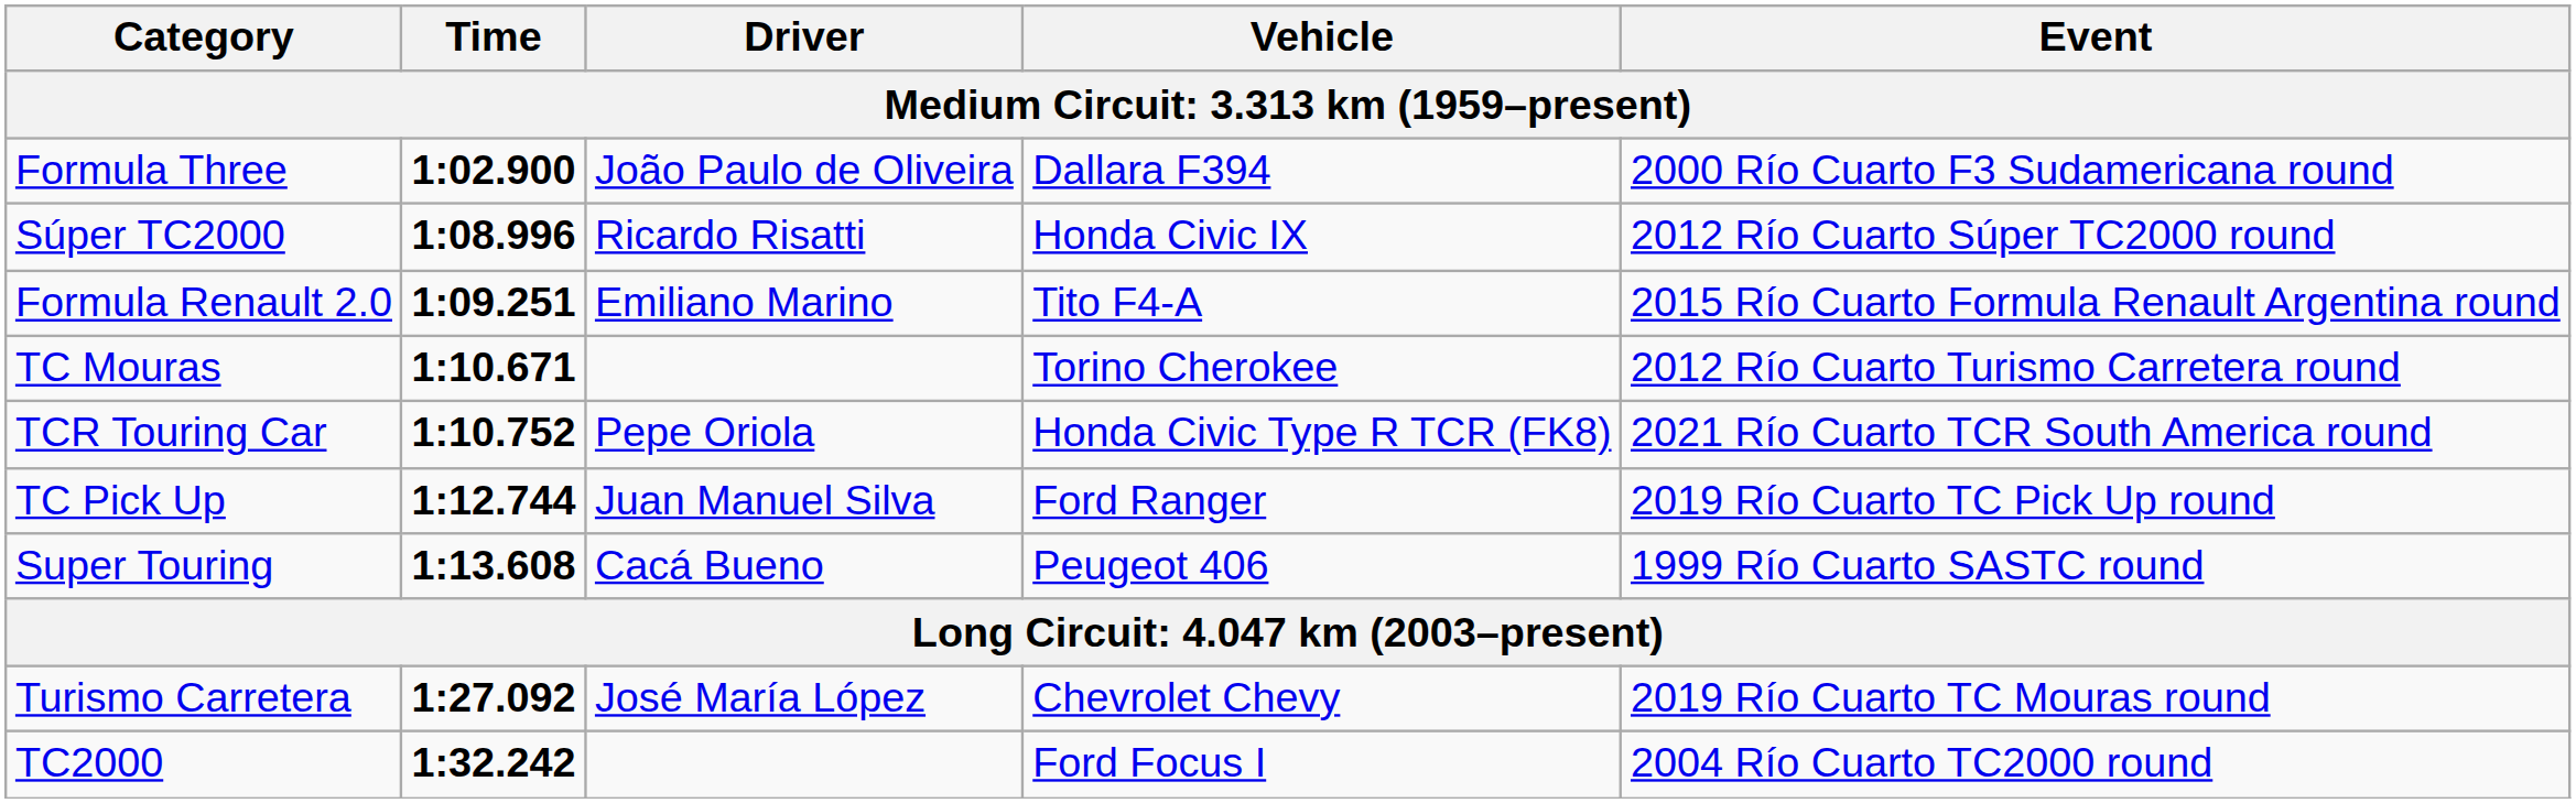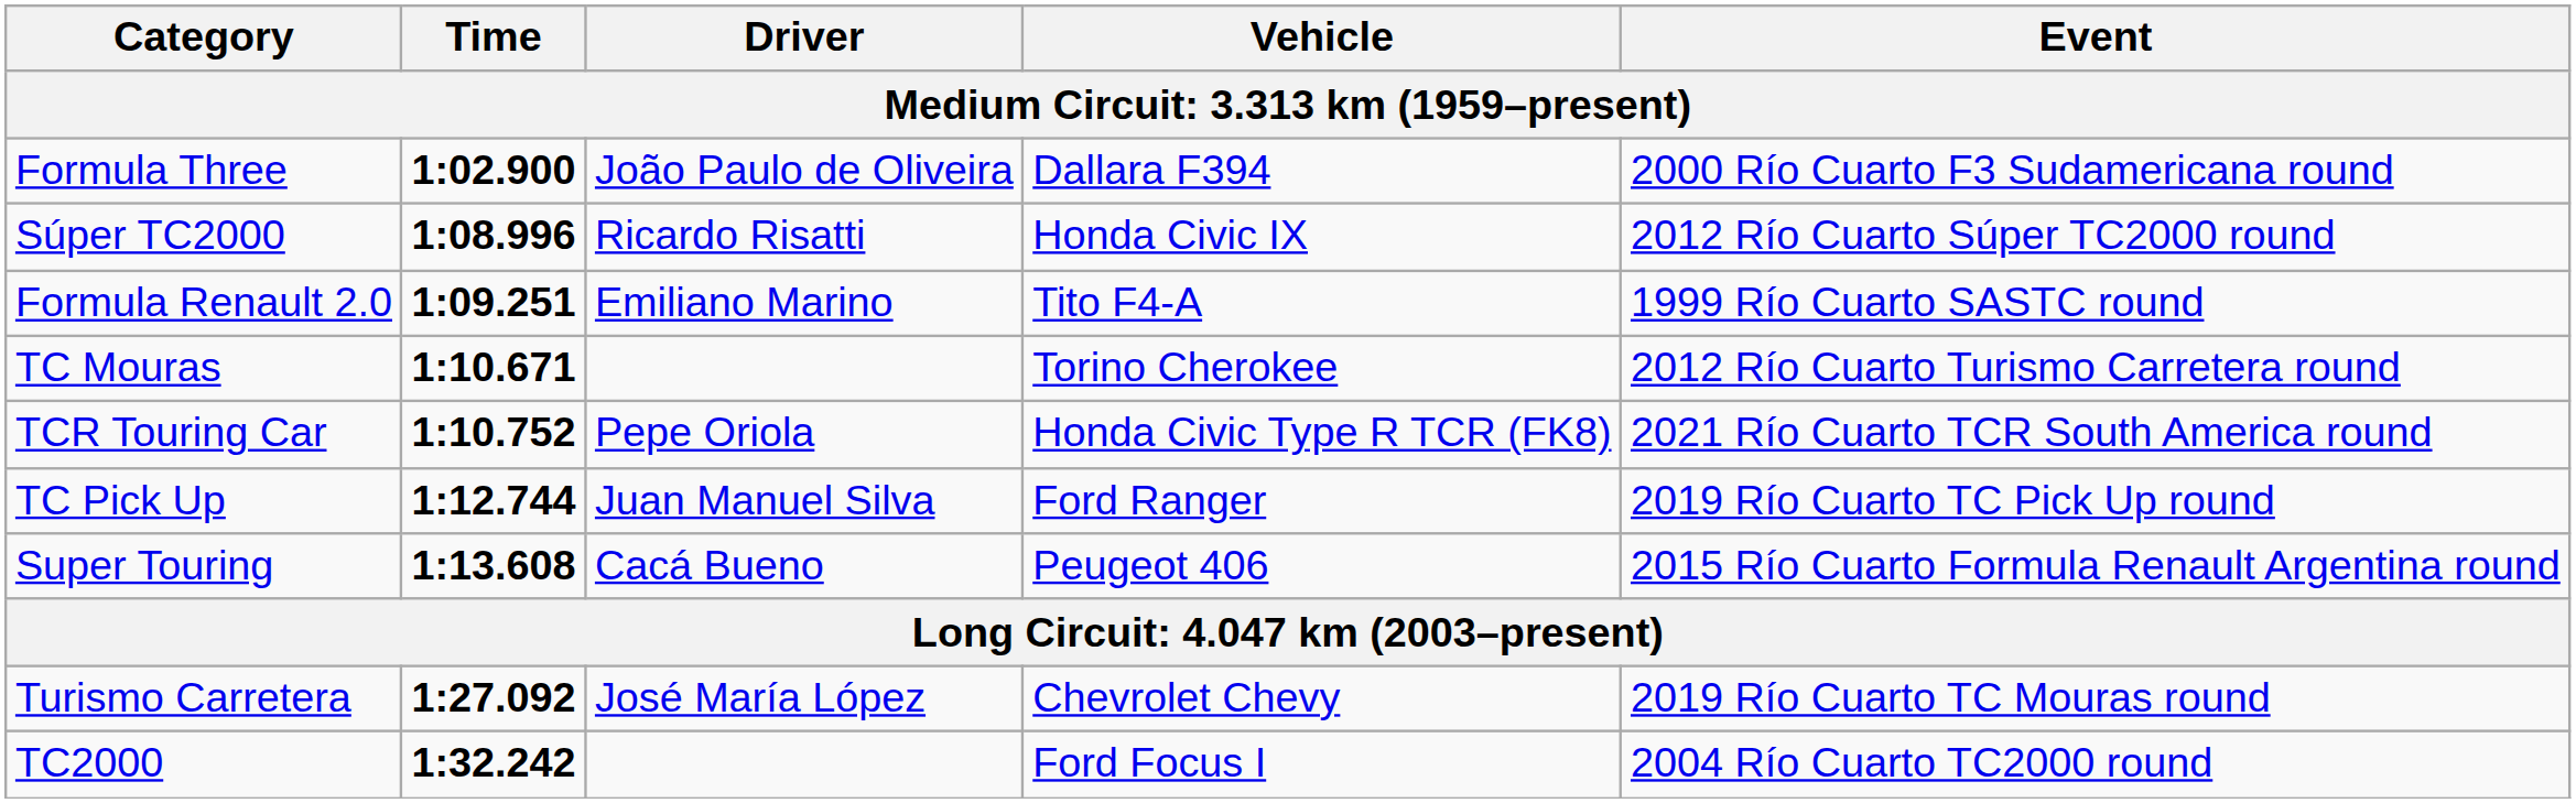Formula Renault 2.0 | Event: 2015 Río Cuarto Formula Renault Argentina round -> 1999 Río Cuarto SASTC round
Super Touring | Event: 1999 Río Cuarto SASTC round -> 2015 Río Cuarto Formula Renault Argentina round
